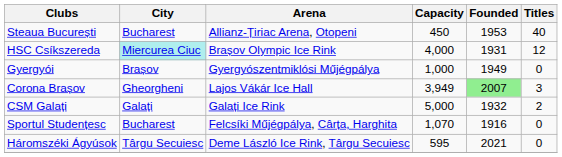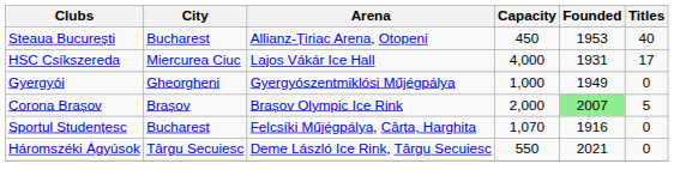HSC Csíkszereda | City: paleturquoise background -> no background
HSC Csíkszereda | Arena: Brașov Olympic Ice Rink -> Lajos Vákár Ice Hall
HSC Csíkszereda | Titles: 12 -> 17
Gyergyói | City: Brașov -> Gheorgheni
Corona Brașov | City: Gheorgheni -> Brașov
Corona Brașov | Arena: Lajos Vákár Ice Hall -> Brașov Olympic Ice Rink
Corona Brașov | Capacity: 3,949 -> 2,000
Corona Brașov | Titles: 3 -> 5
- row: CSM Galați | Galați | Galați Ice Rink | 5,000 | 1932 | 2
Háromszéki Ágyúsok | Capacity: 595 -> 550
